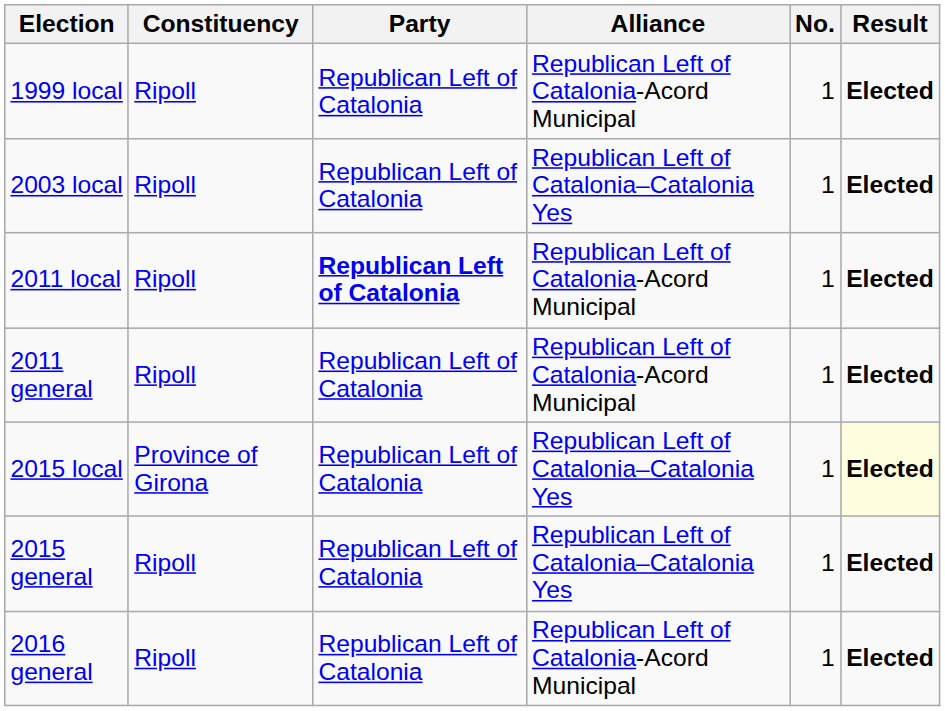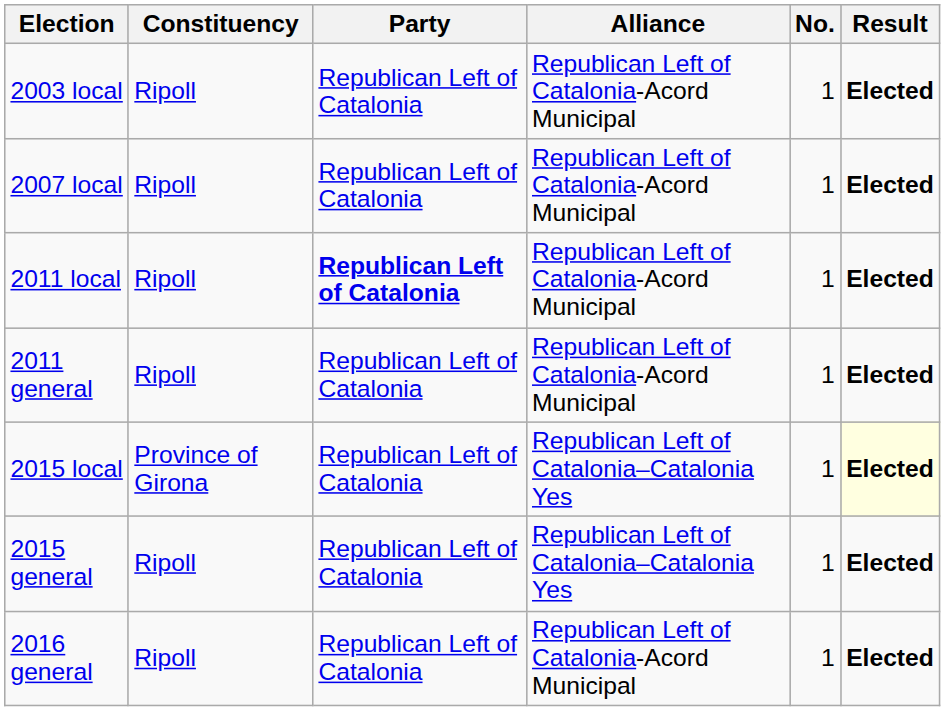- row: 1999 local | Ripoll | Republican Left of Catalonia | Republican Left of Catalonia-Acord Municipal | 1 | Elected
2003 local | Alliance: Republican Left of Catalonia–Catalonia Yes -> Republican Left of Catalonia-Acord Municipal
+ row: 2007 local | Ripoll | Republican Left of Catalonia | Republican Left of Catalonia-Acord Municipal | 1 | Elected
